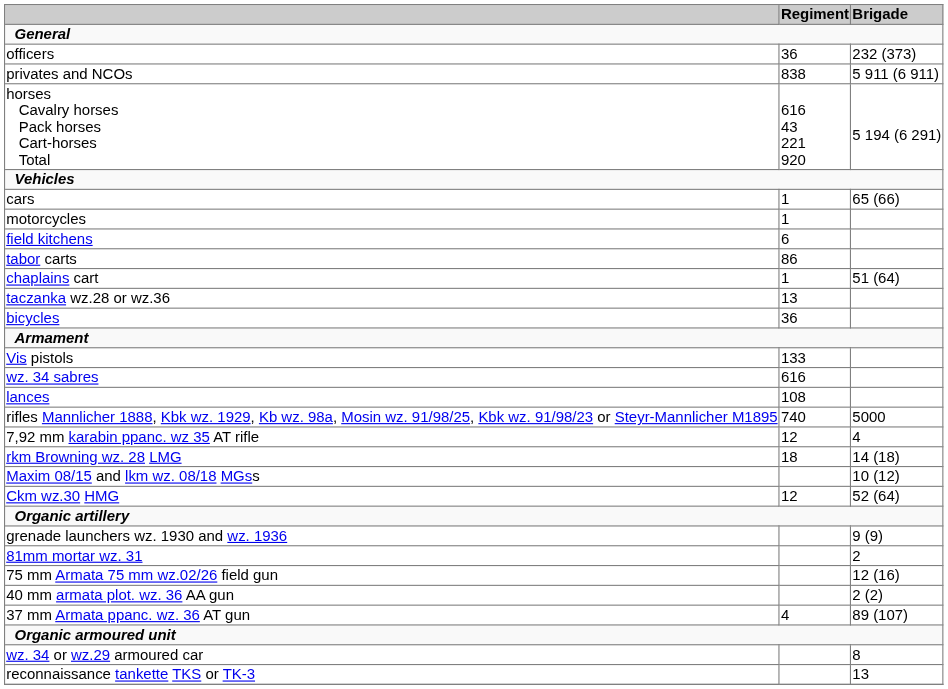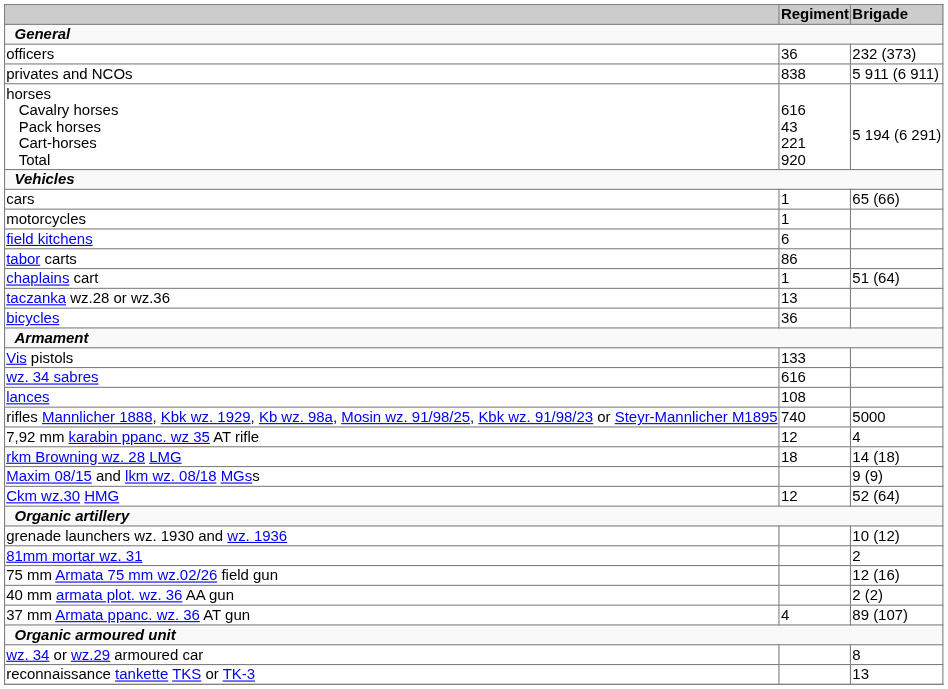Maxim 08/15 and lkm wz. 08/18 MGss | Brigade: 10 (12) -> 9 (9)
grenade launchers wz. 1930 and wz. 1936 | Brigade: 9 (9) -> 10 (12)
